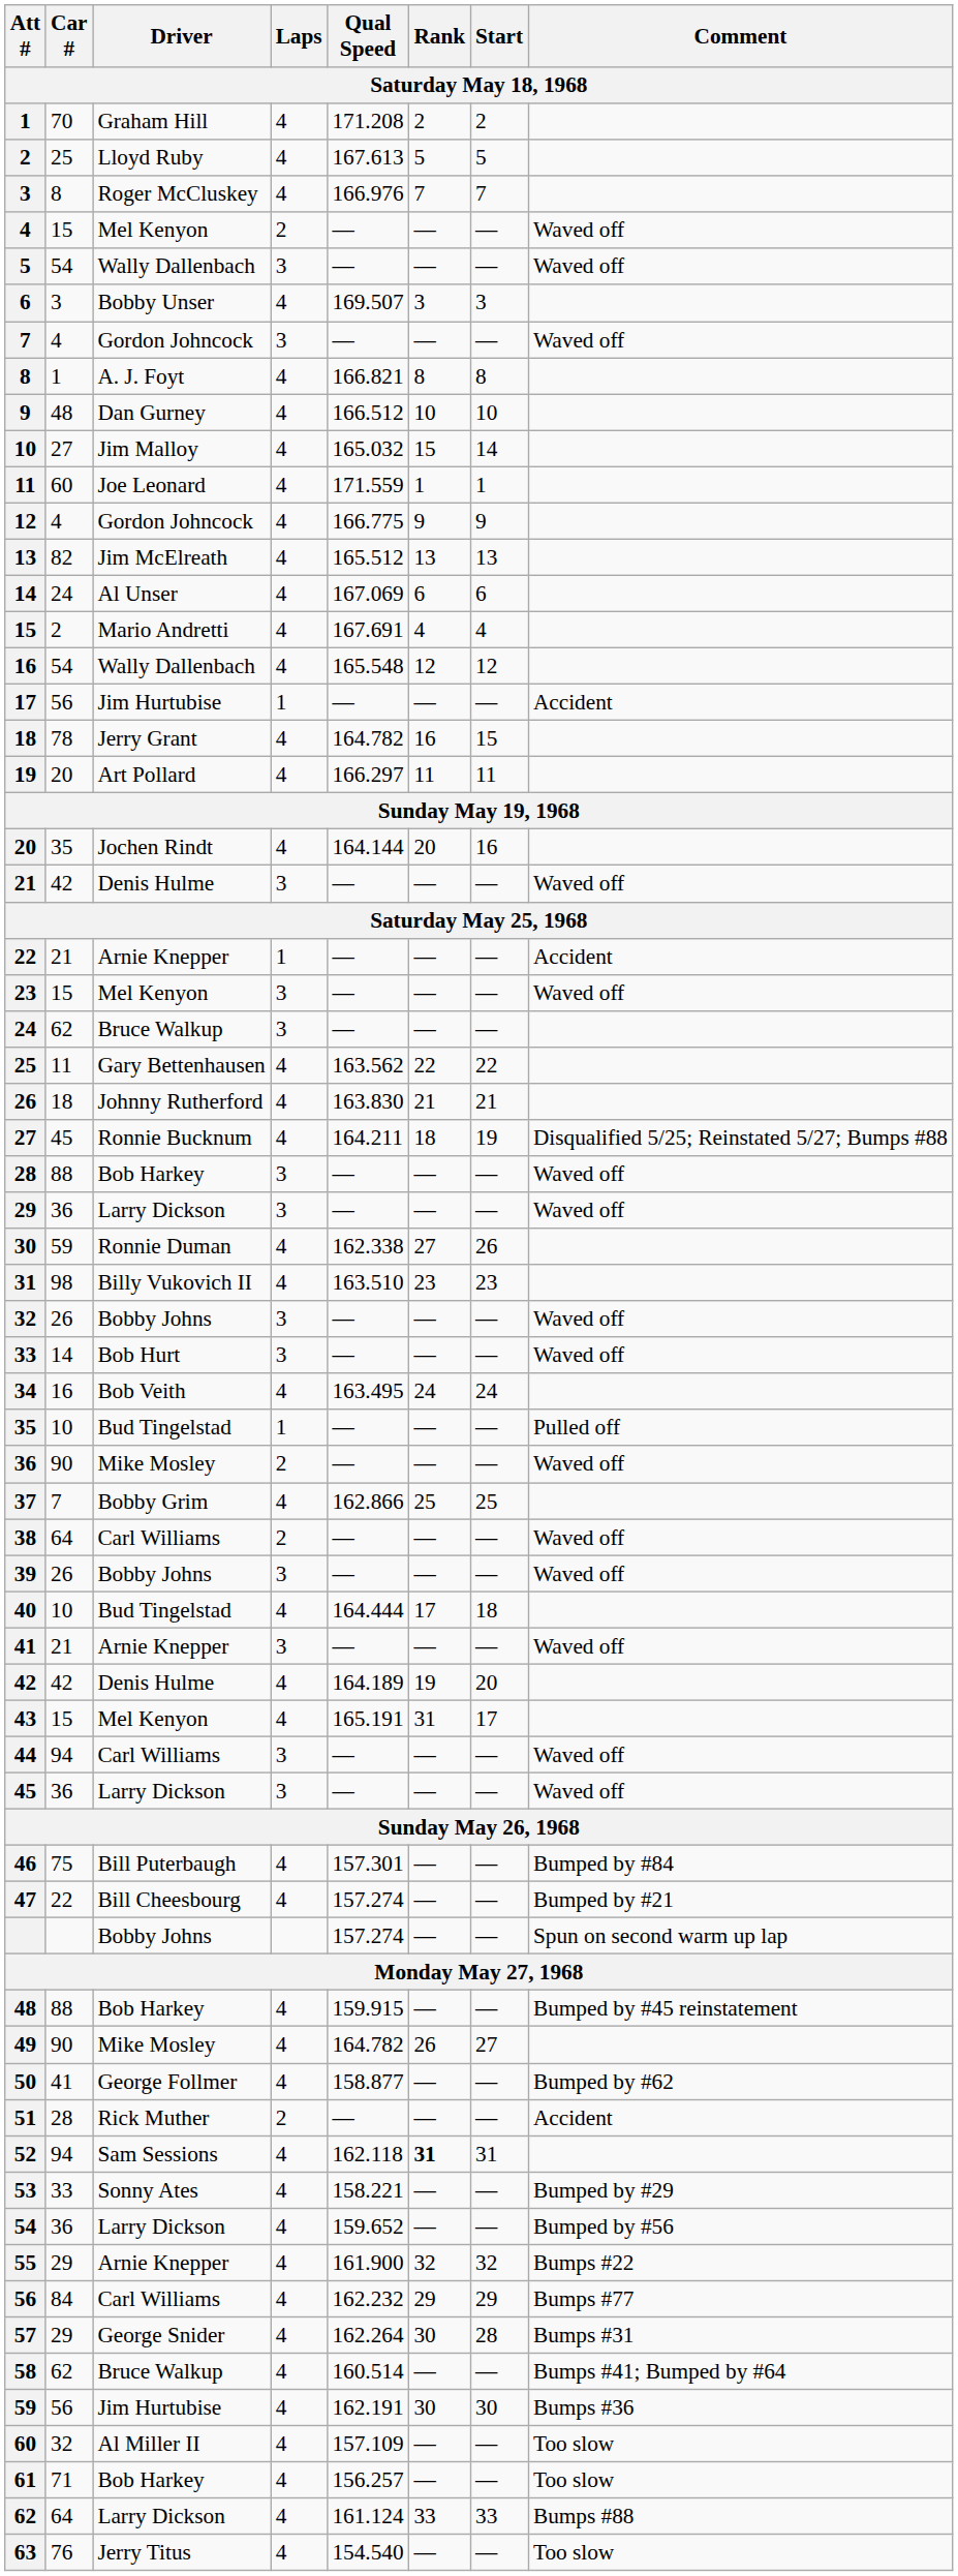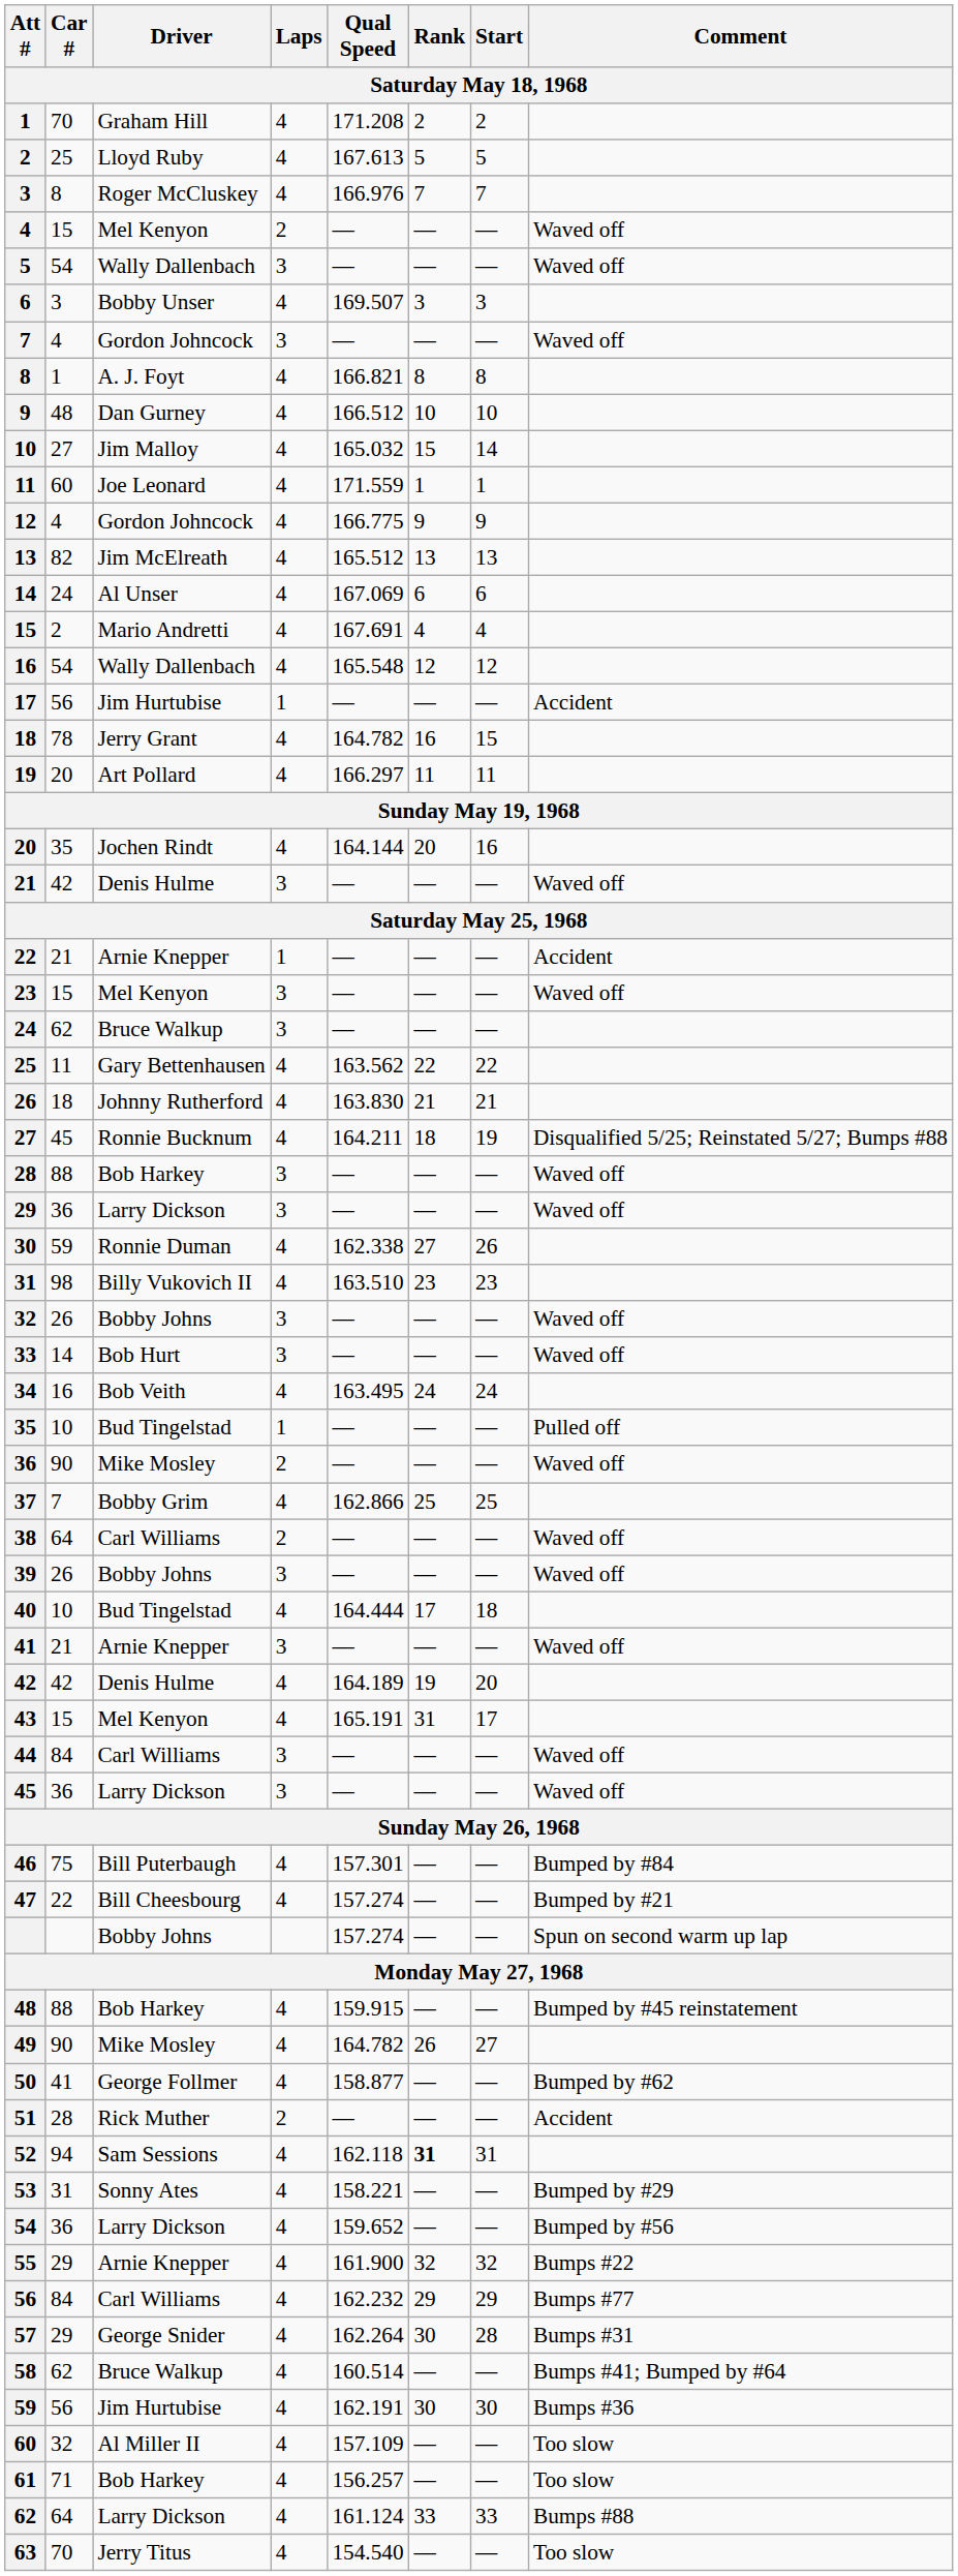44 | Car #: 94 -> 84
53 | Car #: 33 -> 31
63 | Car #: 76 -> 70
